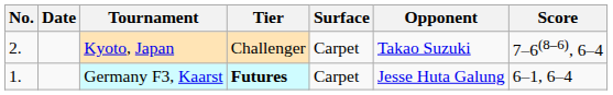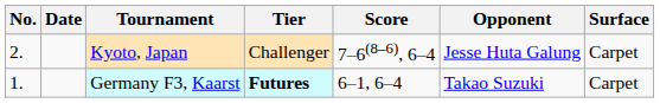columns swapped: Surface <-> Score
Kyoto, Japan | Opponent: Takao Suzuki -> Jesse Huta Galung
Germany F3, Kaarst | Opponent: Jesse Huta Galung -> Takao Suzuki
